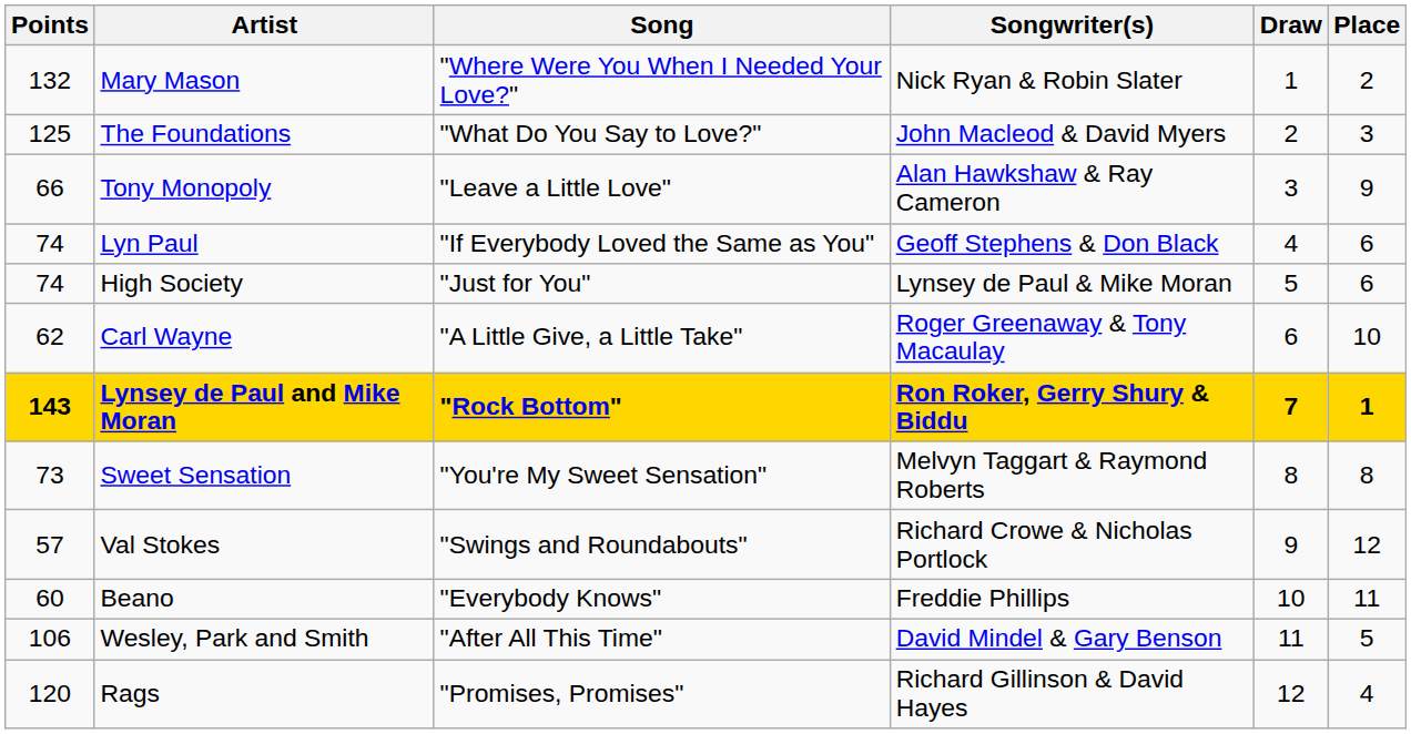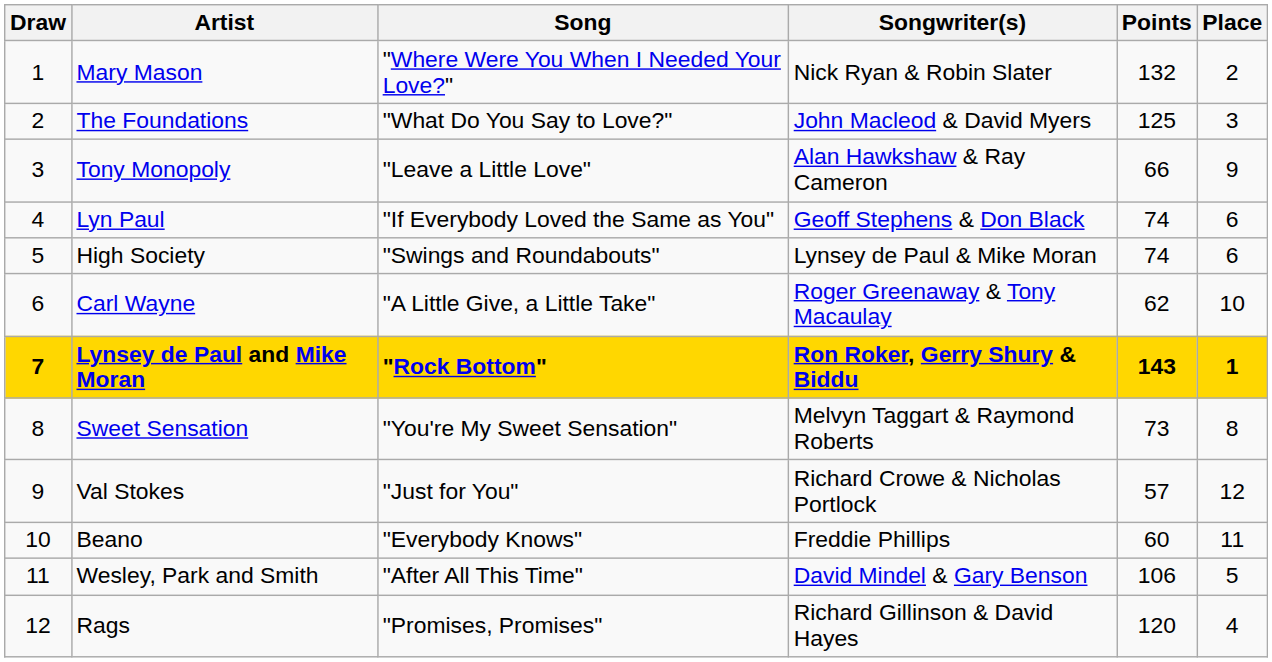columns swapped: Draw <-> Points
High Society | Song: "Just for You" -> "Swings and Roundabouts"
Val Stokes | Song: "Swings and Roundabouts" -> "Just for You"
